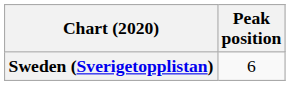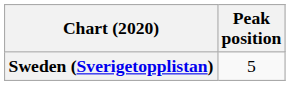Sweden (Sverigetopplistan) | Peak position: 6 -> 5
